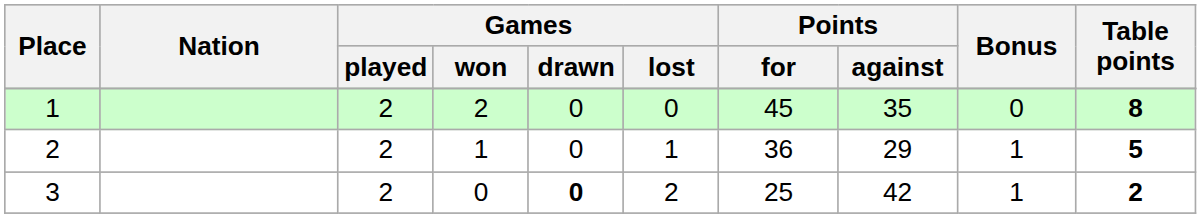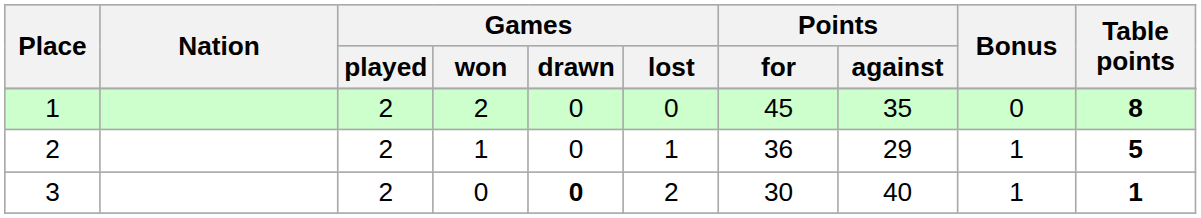3 | Points / for: 25 -> 30
3 | Points / against: 42 -> 40
3 | Table points: 2 -> 1
